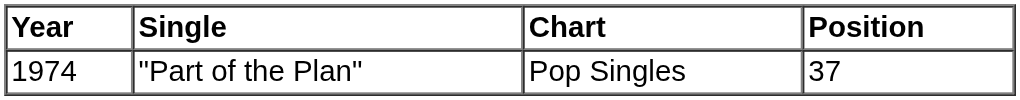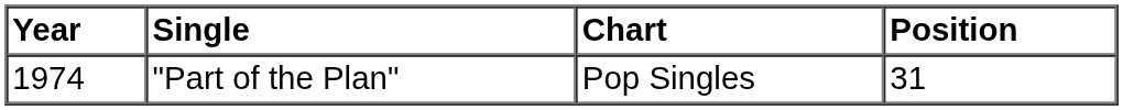"Part of the Plan" | Position: 37 -> 31
